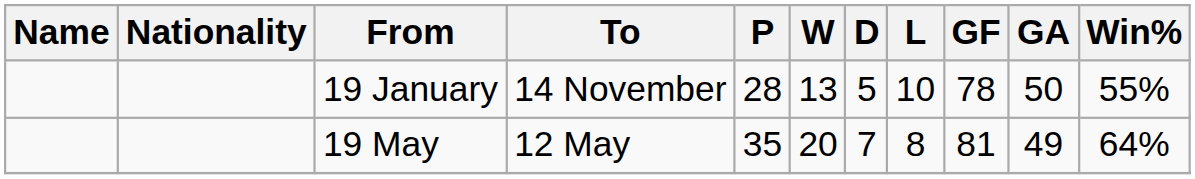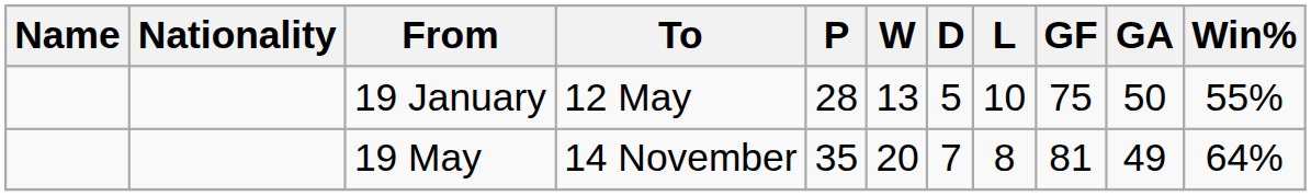19 January | To: 14 November -> 12 May
19 January | GF: 78 -> 75
19 May | To: 12 May -> 14 November
